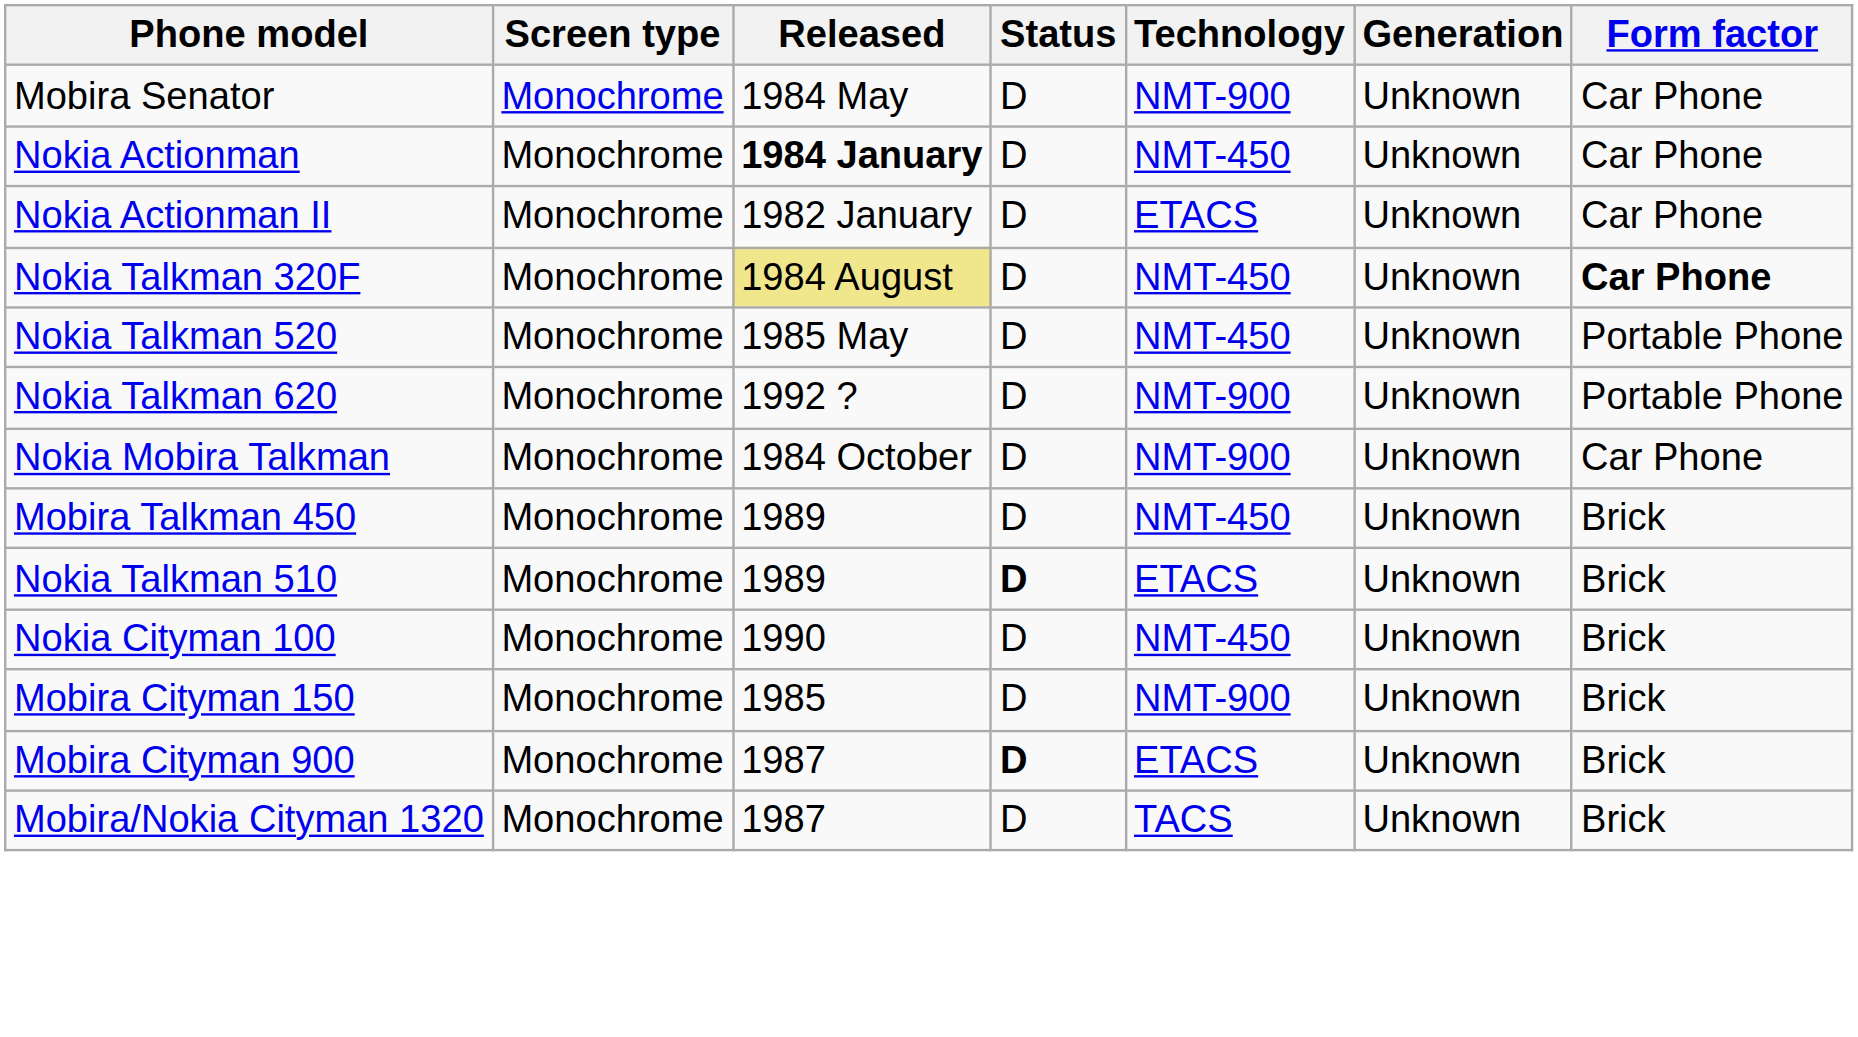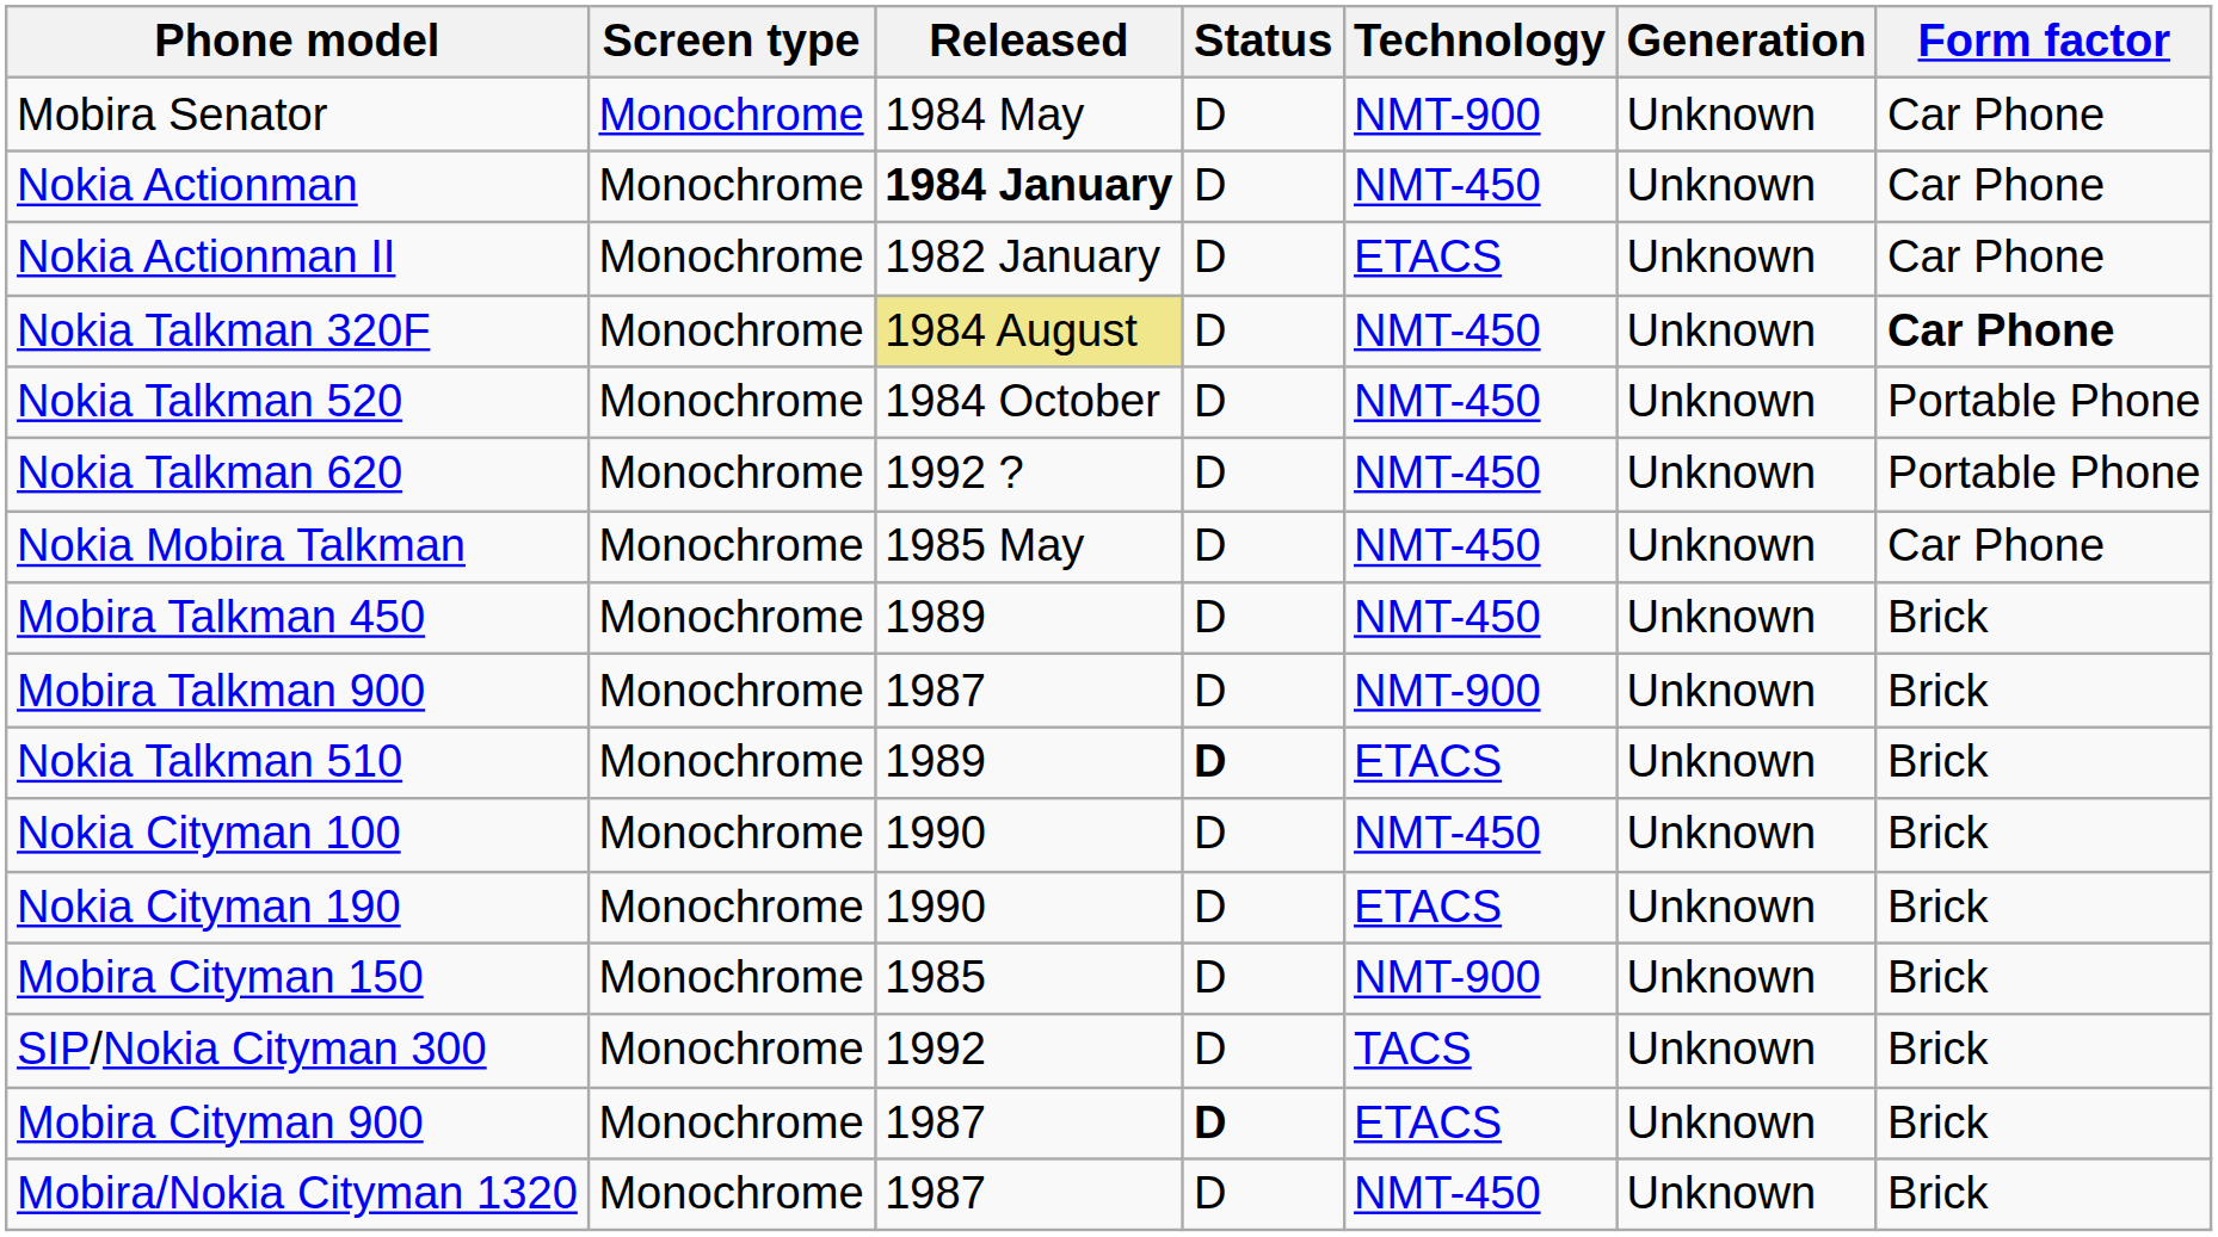Nokia Talkman 520 | Released: 1985 May -> 1984 October
Nokia Talkman 620 | Technology: NMT-900 -> NMT-450
Nokia Mobira Talkman | Released: 1984 October -> 1985 May
Nokia Mobira Talkman | Technology: NMT-900 -> NMT-450
+ row: Mobira Talkman 900 | Monochrome | 1987 | D | NMT-900 | Unknown | Brick
+ row: Nokia Cityman 190 | Monochrome | 1990 | D | ETACS | Unknown | Brick
+ row: SIP/Nokia Cityman 300 | Monochrome | 1992 | D | TACS | Unknown | Brick
Mobira/Nokia Cityman 1320 | Technology: TACS -> NMT-450
